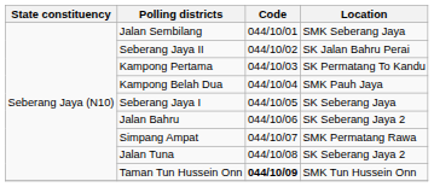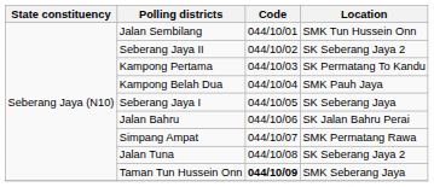Jalan Sembilang | Location: SMK Seberang Jaya -> SMK Tun Hussein Onn
Seberang Jaya II | Location: SK Jalan Bahru Perai -> SK Seberang Jaya 2
Jalan Bahru | Location: SK Seberang Jaya 2 -> SK Jalan Bahru Perai
Taman Tun Hussein Onn | Location: SMK Tun Hussein Onn -> SMK Seberang Jaya
